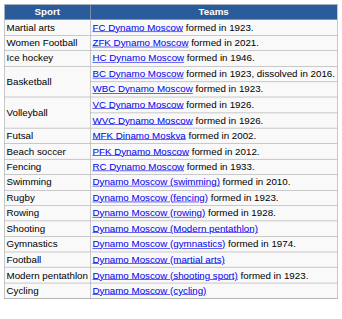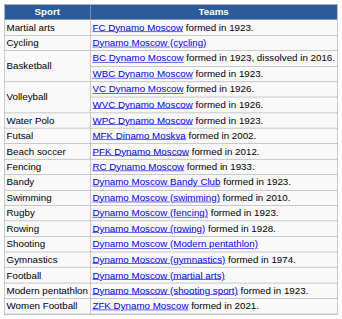rows swapped: ZFK Dynamo Moscow formed in 2021. <-> Dynamo Moscow (cycling)
- row: Ice hockey | HC Dynamo Moscow formed in 1946.
+ row: Water Polo | WPC Dynamo Moscow formed in 1923.
+ row: Bandy | Dynamo Moscow Bandy Club formed in 1923.
